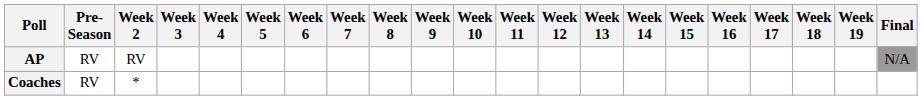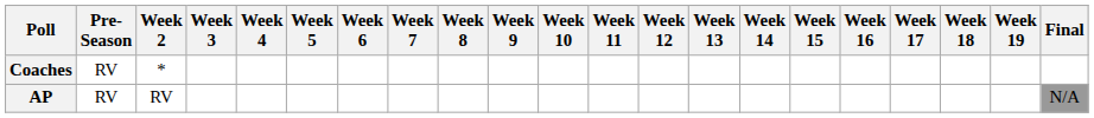rows swapped: AP <-> Coaches
